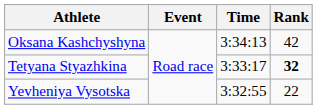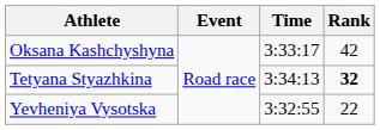Oksana Kashchyshyna | Time: 3:34:13 -> 3:33:17
Tetyana Styazhkina | Time: 3:33:17 -> 3:34:13
